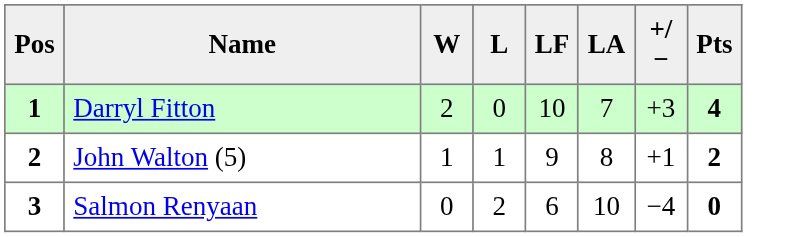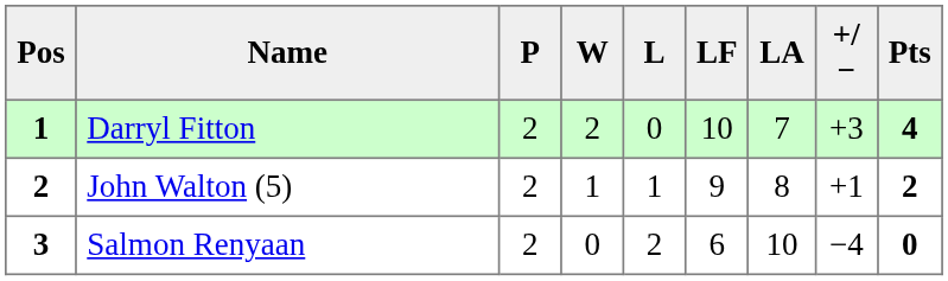+ column: P | 2 | 2 | 2
